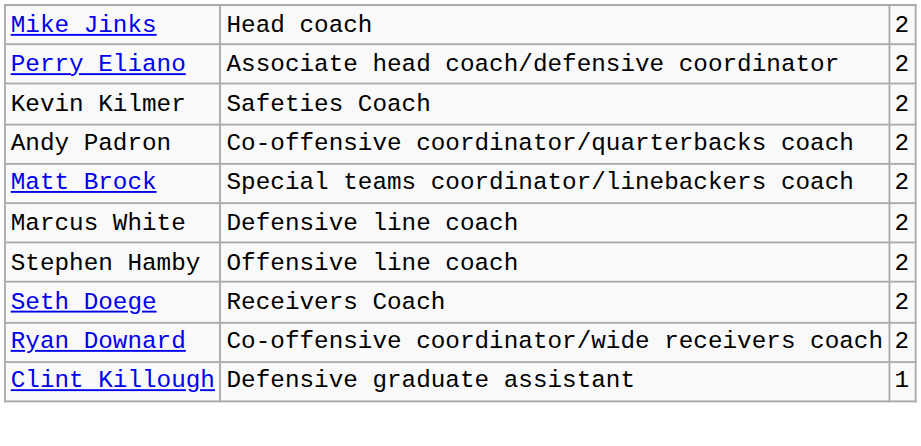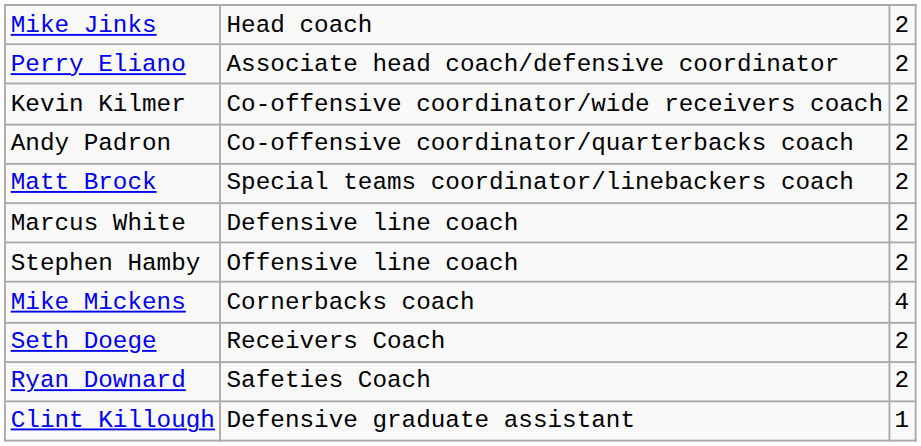Kevin Kilmer | column 2: Safeties Coach -> Co-offensive coordinator/wide receivers coach
+ row: Mike Mickens | Cornerbacks coach | 4
Ryan Downard | column 2: Co-offensive coordinator/wide receivers coach -> Safeties Coach
